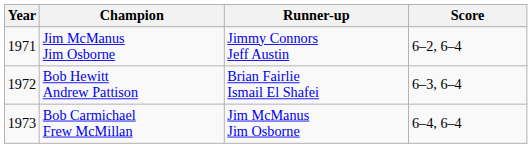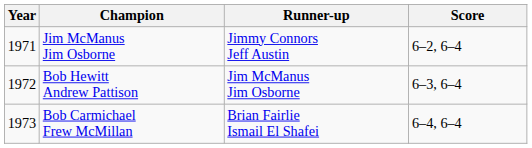Bob Hewitt Andrew Pattison | Runner-up: Brian Fairlie Ismail El Shafei -> Jim McManus Jim Osborne
Bob Carmichael Frew McMillan | Runner-up: Jim McManus Jim Osborne -> Brian Fairlie Ismail El Shafei
